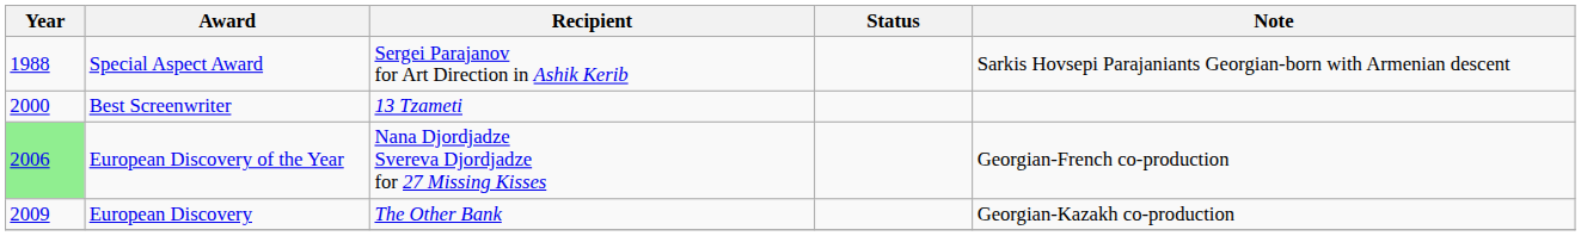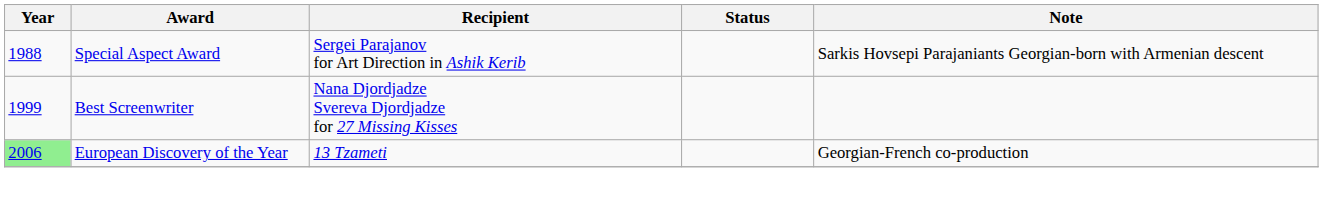Best Screenwriter | Year: 2000 -> 1999
Best Screenwriter | Recipient: 13 Tzameti -> Nana Djordjadze Svereva Djordjadze for 27 Missing Kisses
European Discovery of the Year | Recipient: Nana Djordjadze Svereva Djordjadze for 27 Missing Kisses -> 13 Tzameti
- row: 2009 | European Discovery | The Other Bank | Georgian-Kazakh co-production
